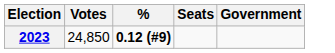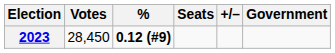+ column: +/–
2023 | Votes: 24,850 -> 28,450
